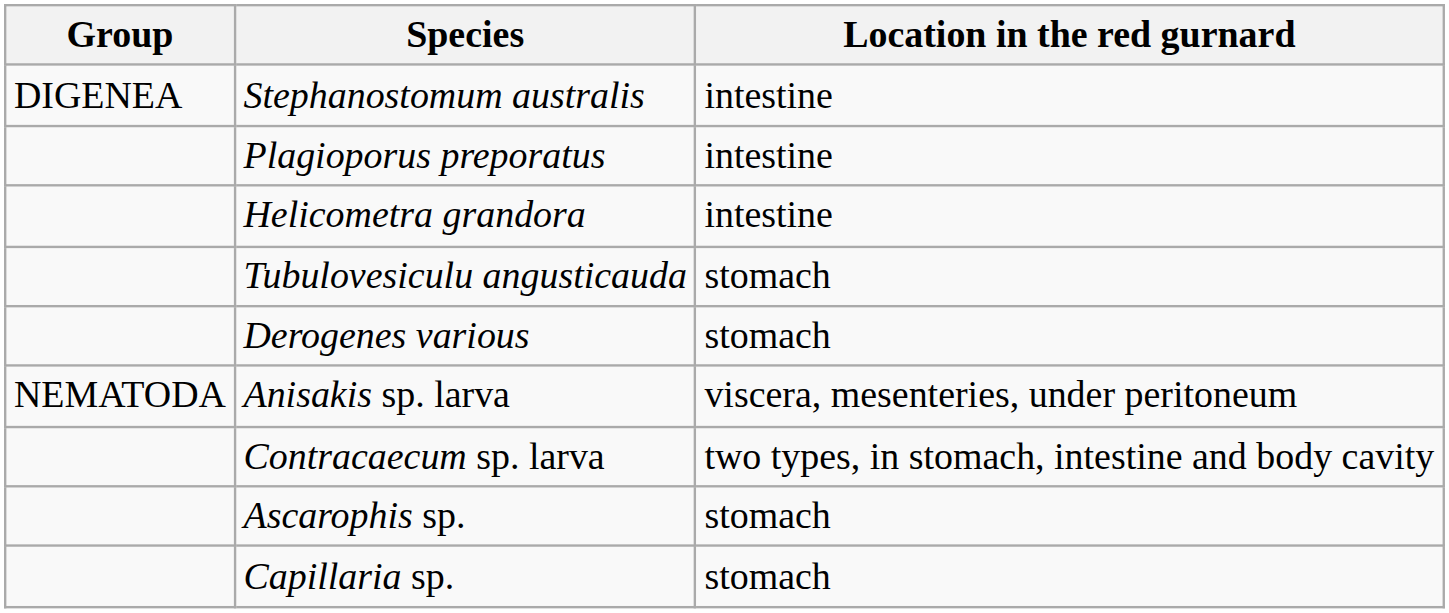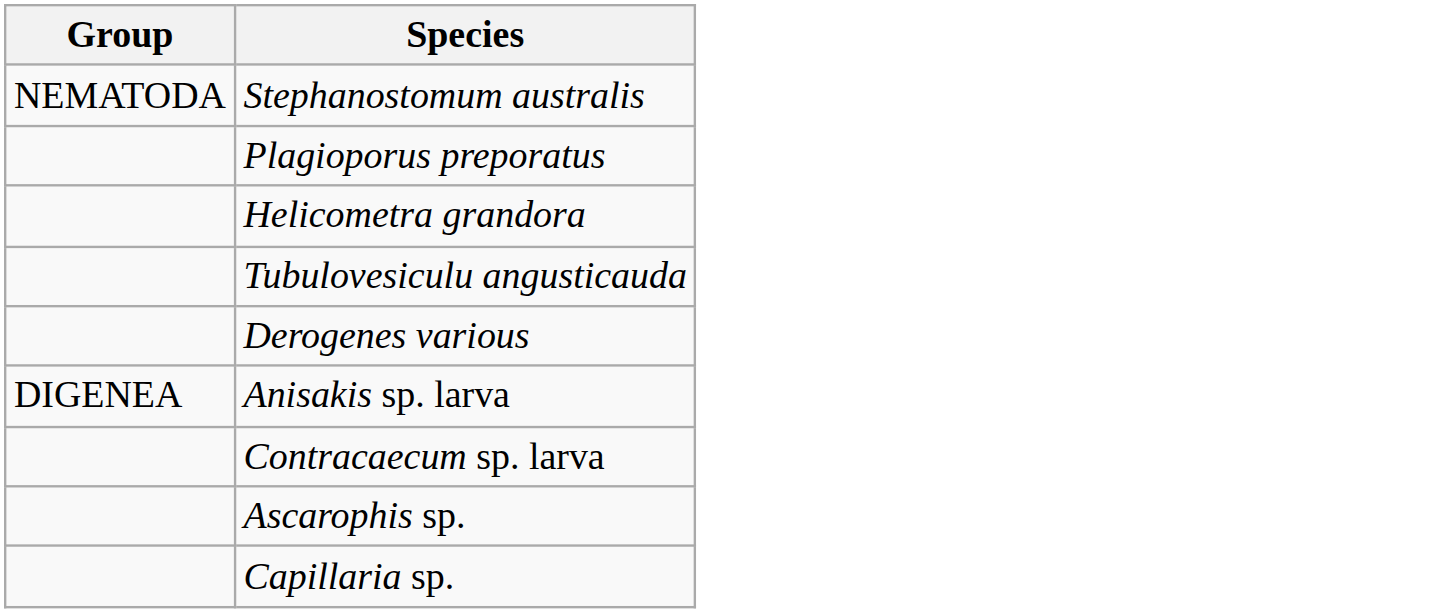- column: Location in the red gurnard | intestine | intestine | intestine | stomach | stomach | viscera, mesenteries, under peritoneum | two types, in stomach, intestine and body cavity | stomach | stomach
Stephanostomum australis | Group: DIGENEA -> NEMATODA
Anisakis sp. larva | Group: NEMATODA -> DIGENEA
